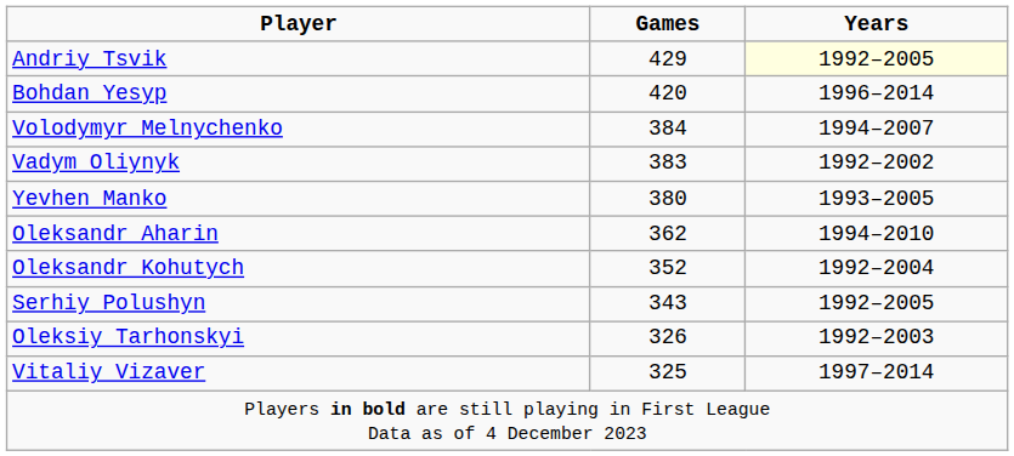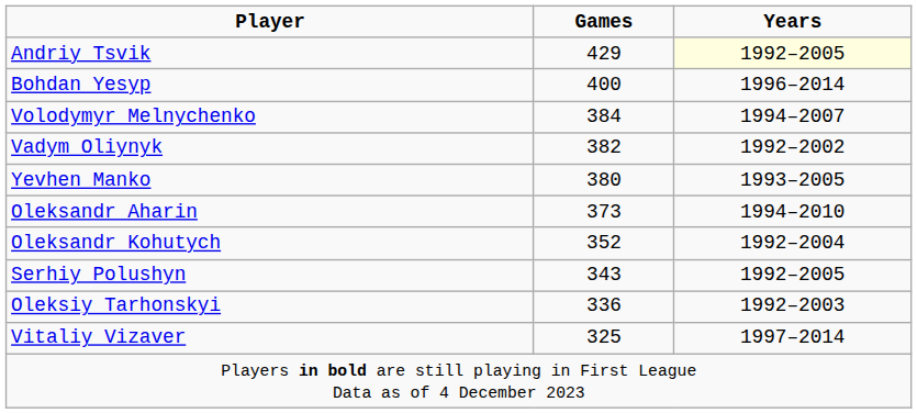Bohdan Yesyp | Games: 420 -> 400
Vadym Oliynyk | Games: 383 -> 382
Oleksandr Aharin | Games: 362 -> 373
Oleksiy Tarhonskyi | Games: 326 -> 336
